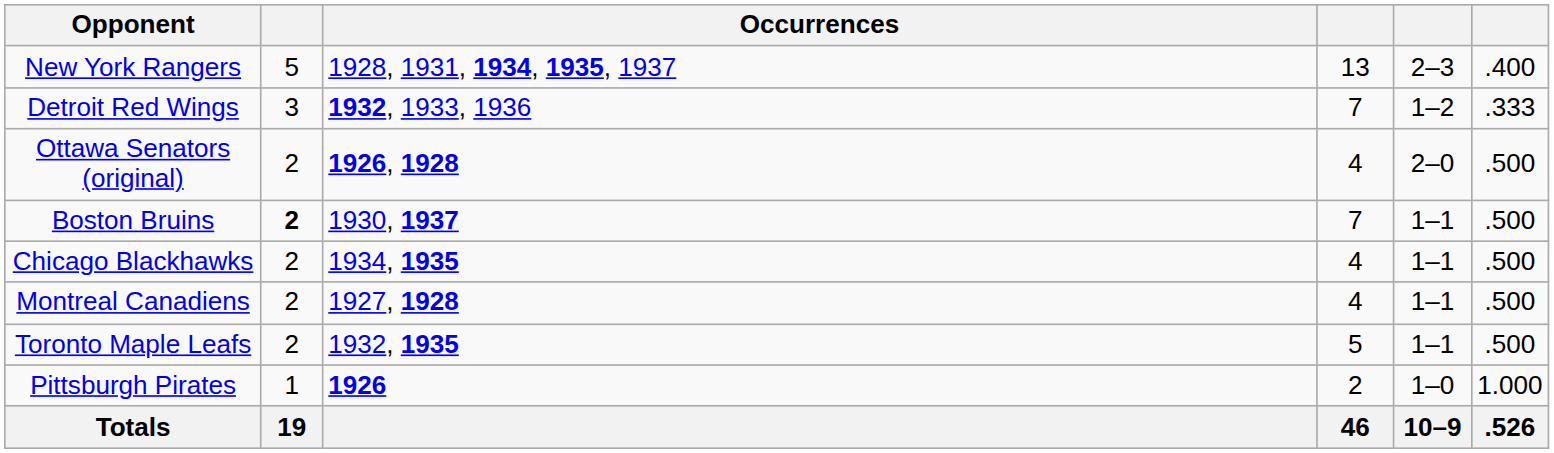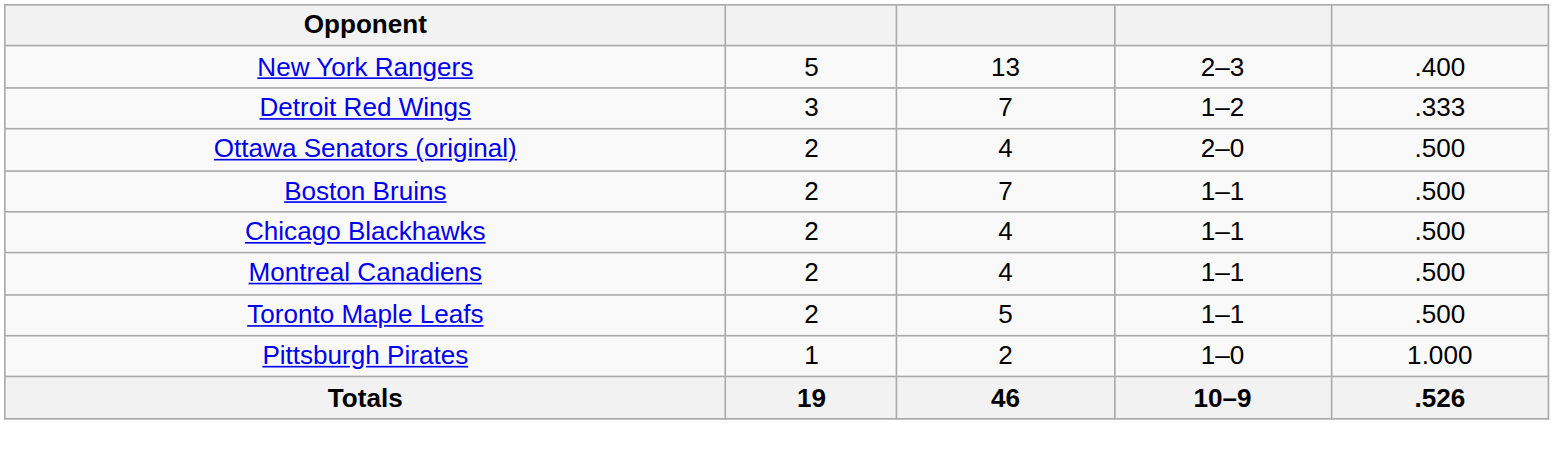- column: Occurrences | 1928, 1931, 1934, 1935, 1937 | 1932, 1933, 1936 | 1926, 1928 | 1930, 1937 | 1934, 1935 | 1927, 1928 | 1932, 1935 | 1926
Boston Bruins | column 2: bold -> normal
